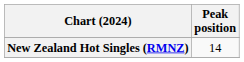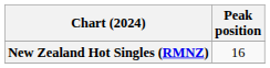New Zealand Hot Singles (RMNZ) | Peak position: 14 -> 16
